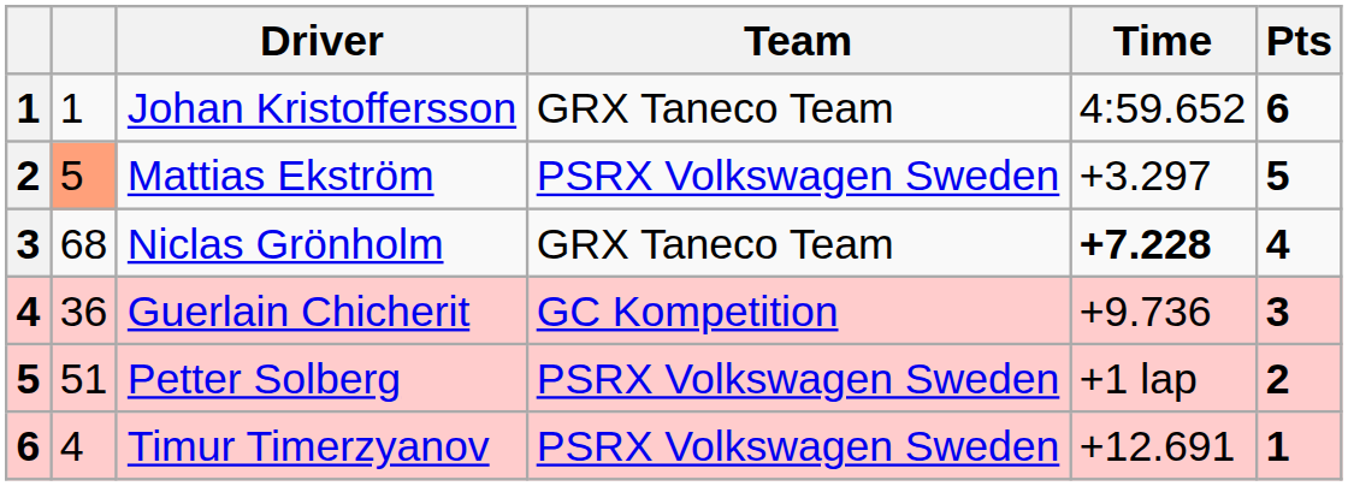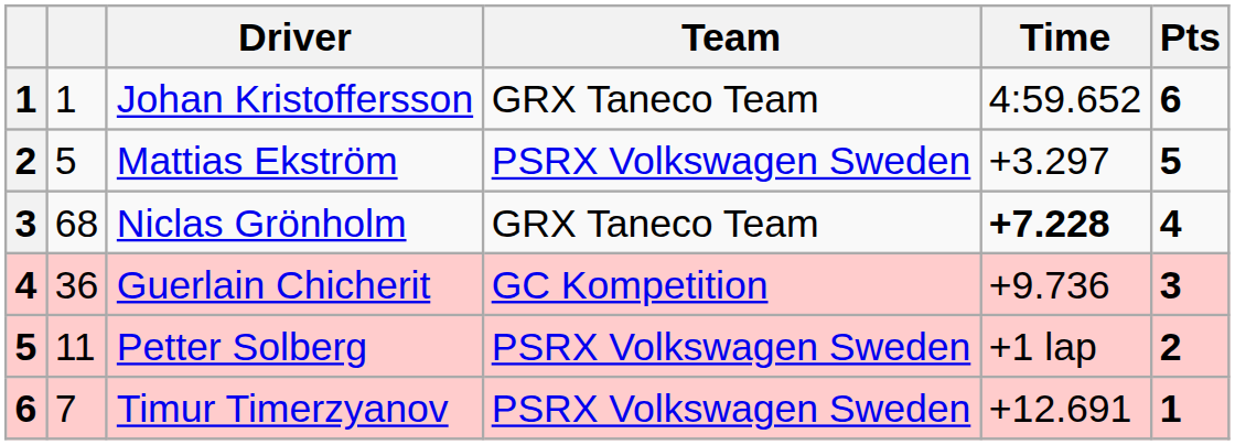Mattias Ekström | column 2: lightsalmon background -> no background
Petter Solberg | column 2: 51 -> 11
Timur Timerzyanov | column 2: 4 -> 7
